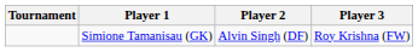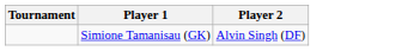- column: Player 3 | Roy Krishna (FW)
